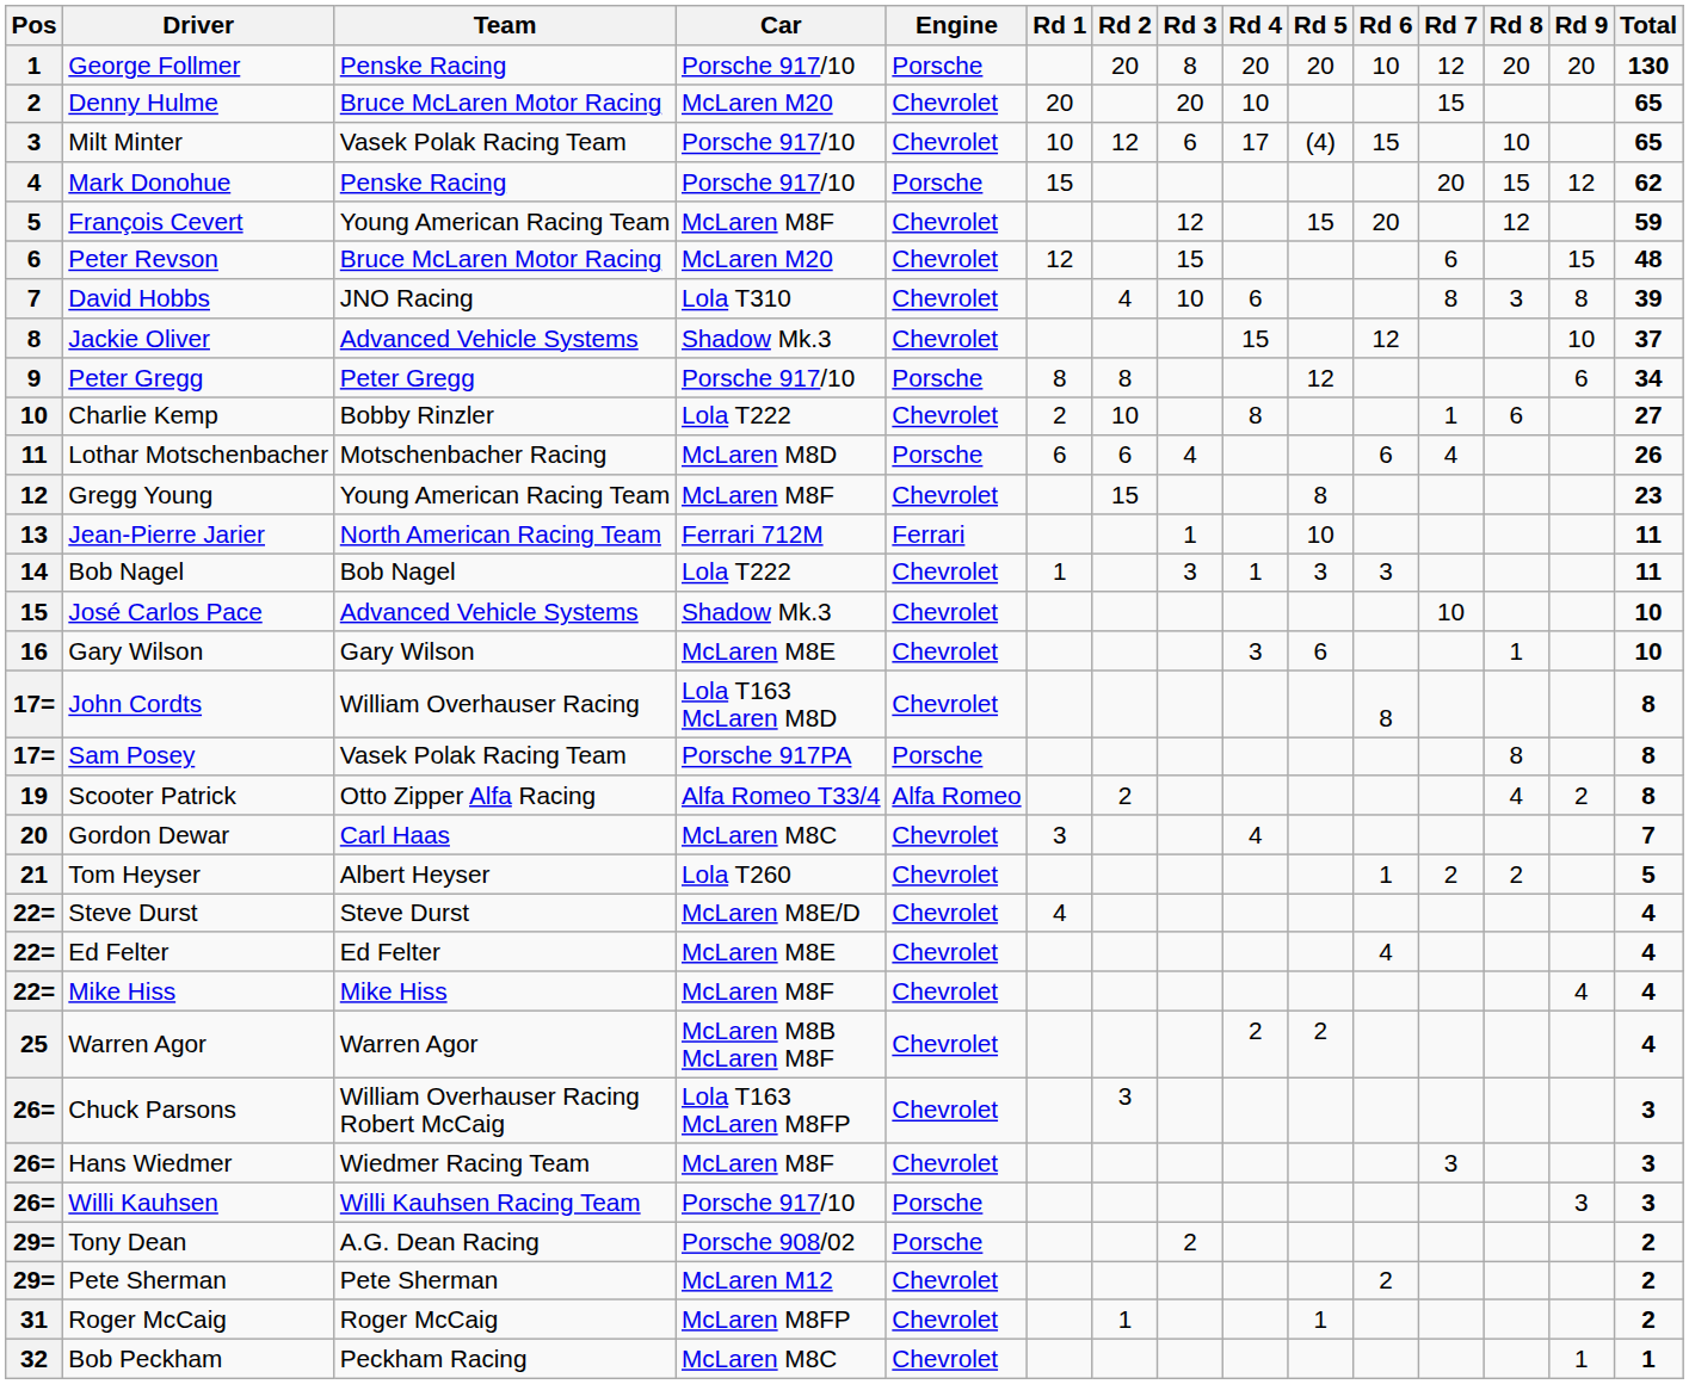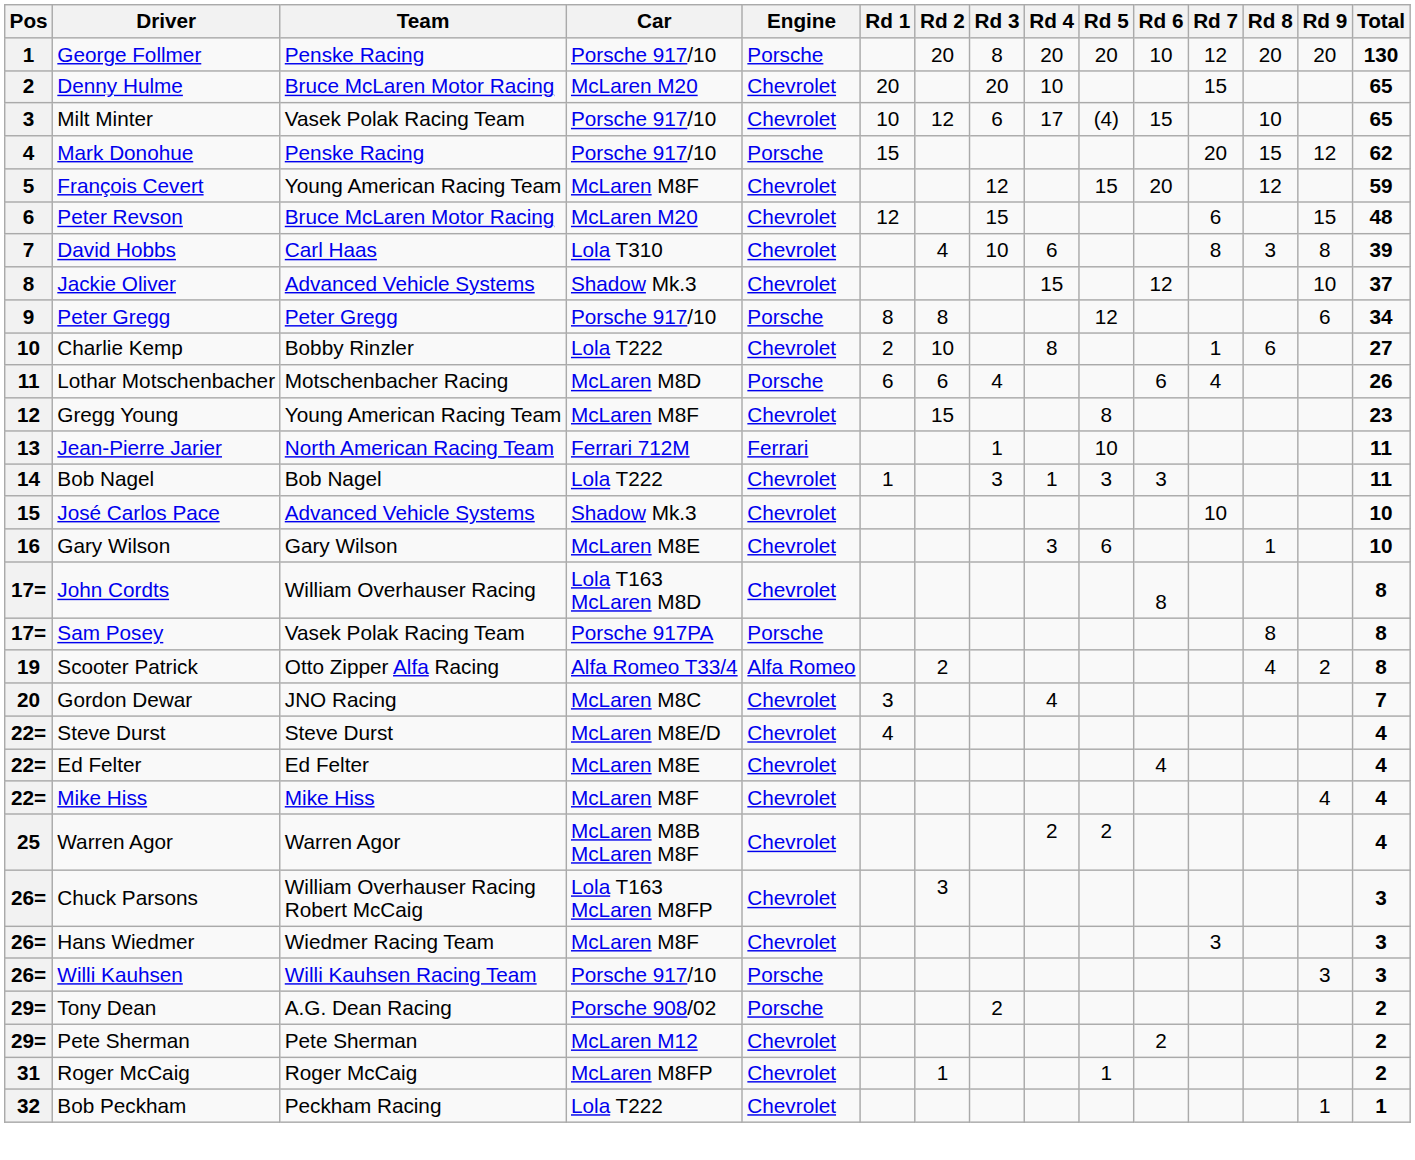David Hobbs | Team: JNO Racing -> Carl Haas
Gordon Dewar | Team: Carl Haas -> JNO Racing
- row: 21 | Tom Heyser | Albert Heyser | Lola T260 | Chevrolet | 1 | 2 | 2 | 5
Bob Peckham | Car: McLaren M8C -> Lola T222
